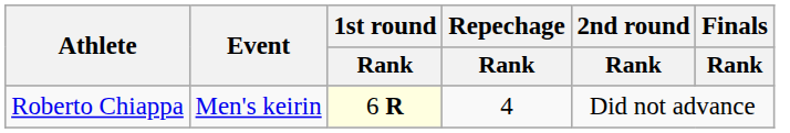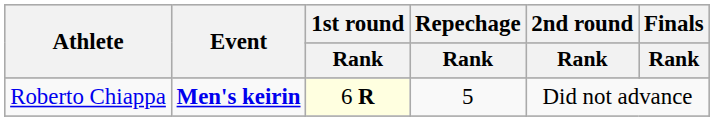Roberto Chiappa | Event: normal -> bold
Roberto Chiappa | Repechage / Rank: 4 -> 5
